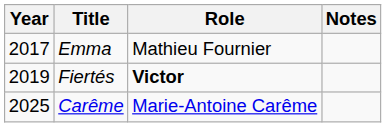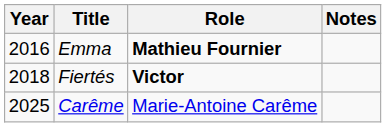Emma | Year: 2017 -> 2016
Emma | Role: normal -> bold
Fiertés | Year: 2019 -> 2018
